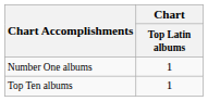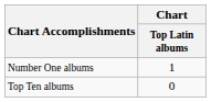Top Ten albums | Chart / Top Latin albums: 1 -> 0
